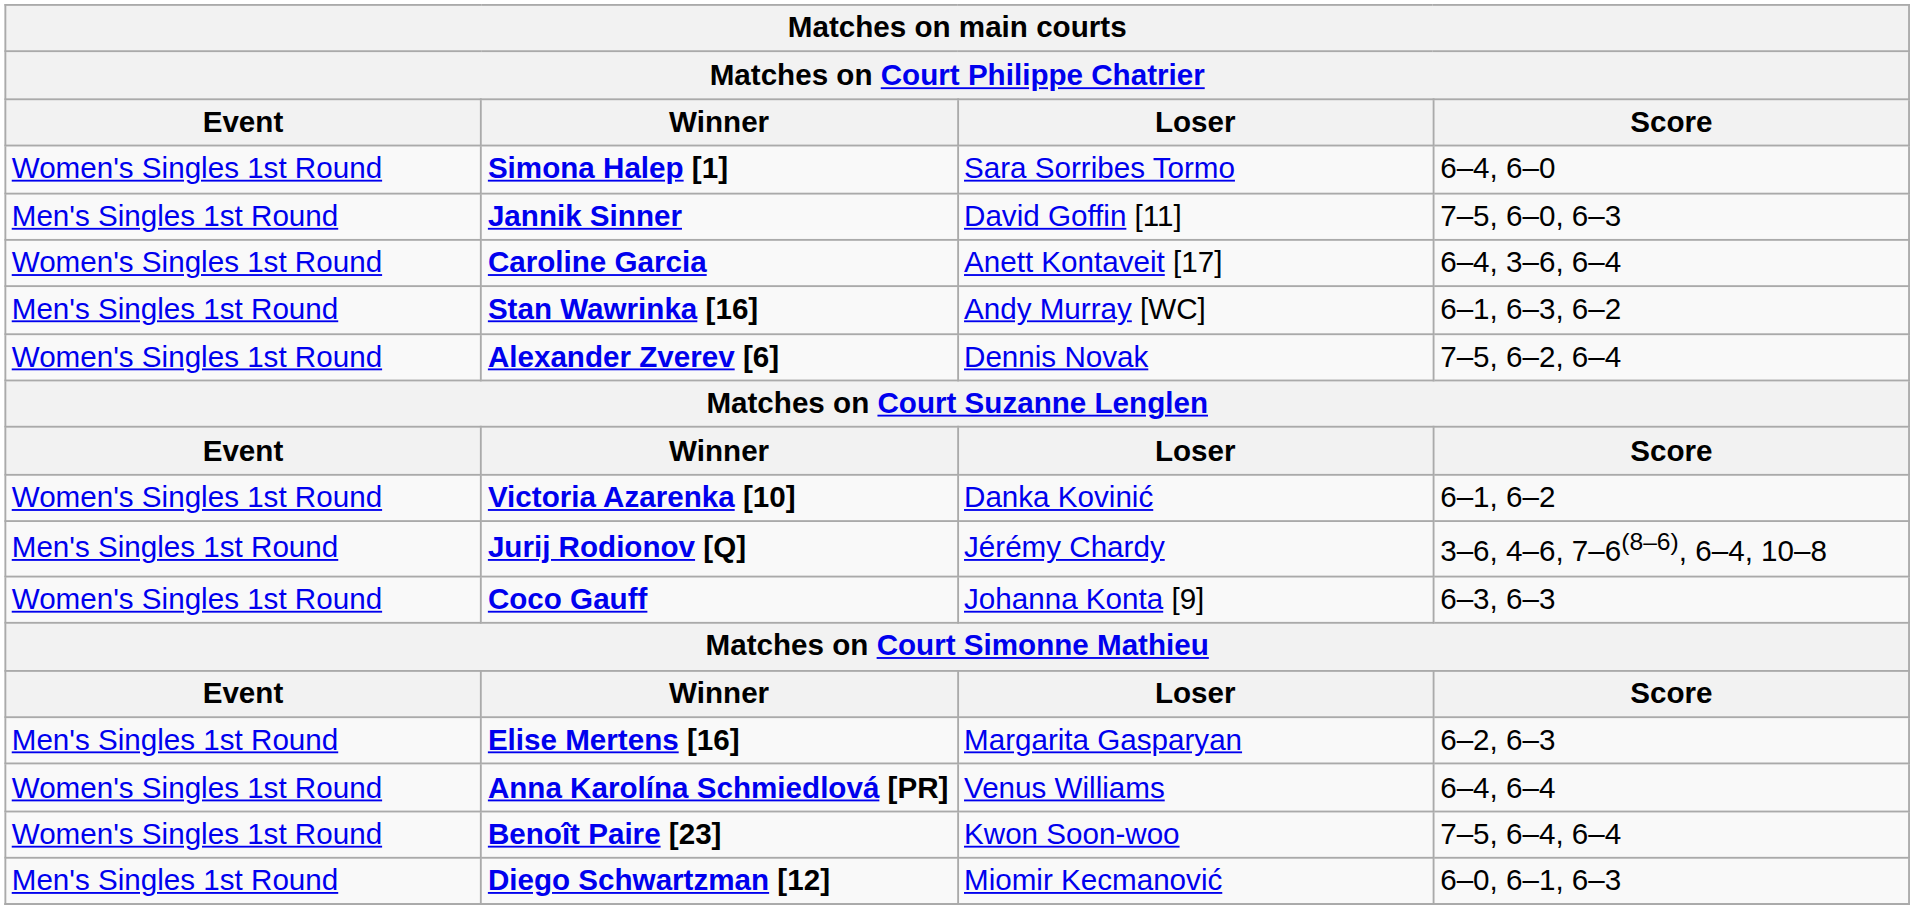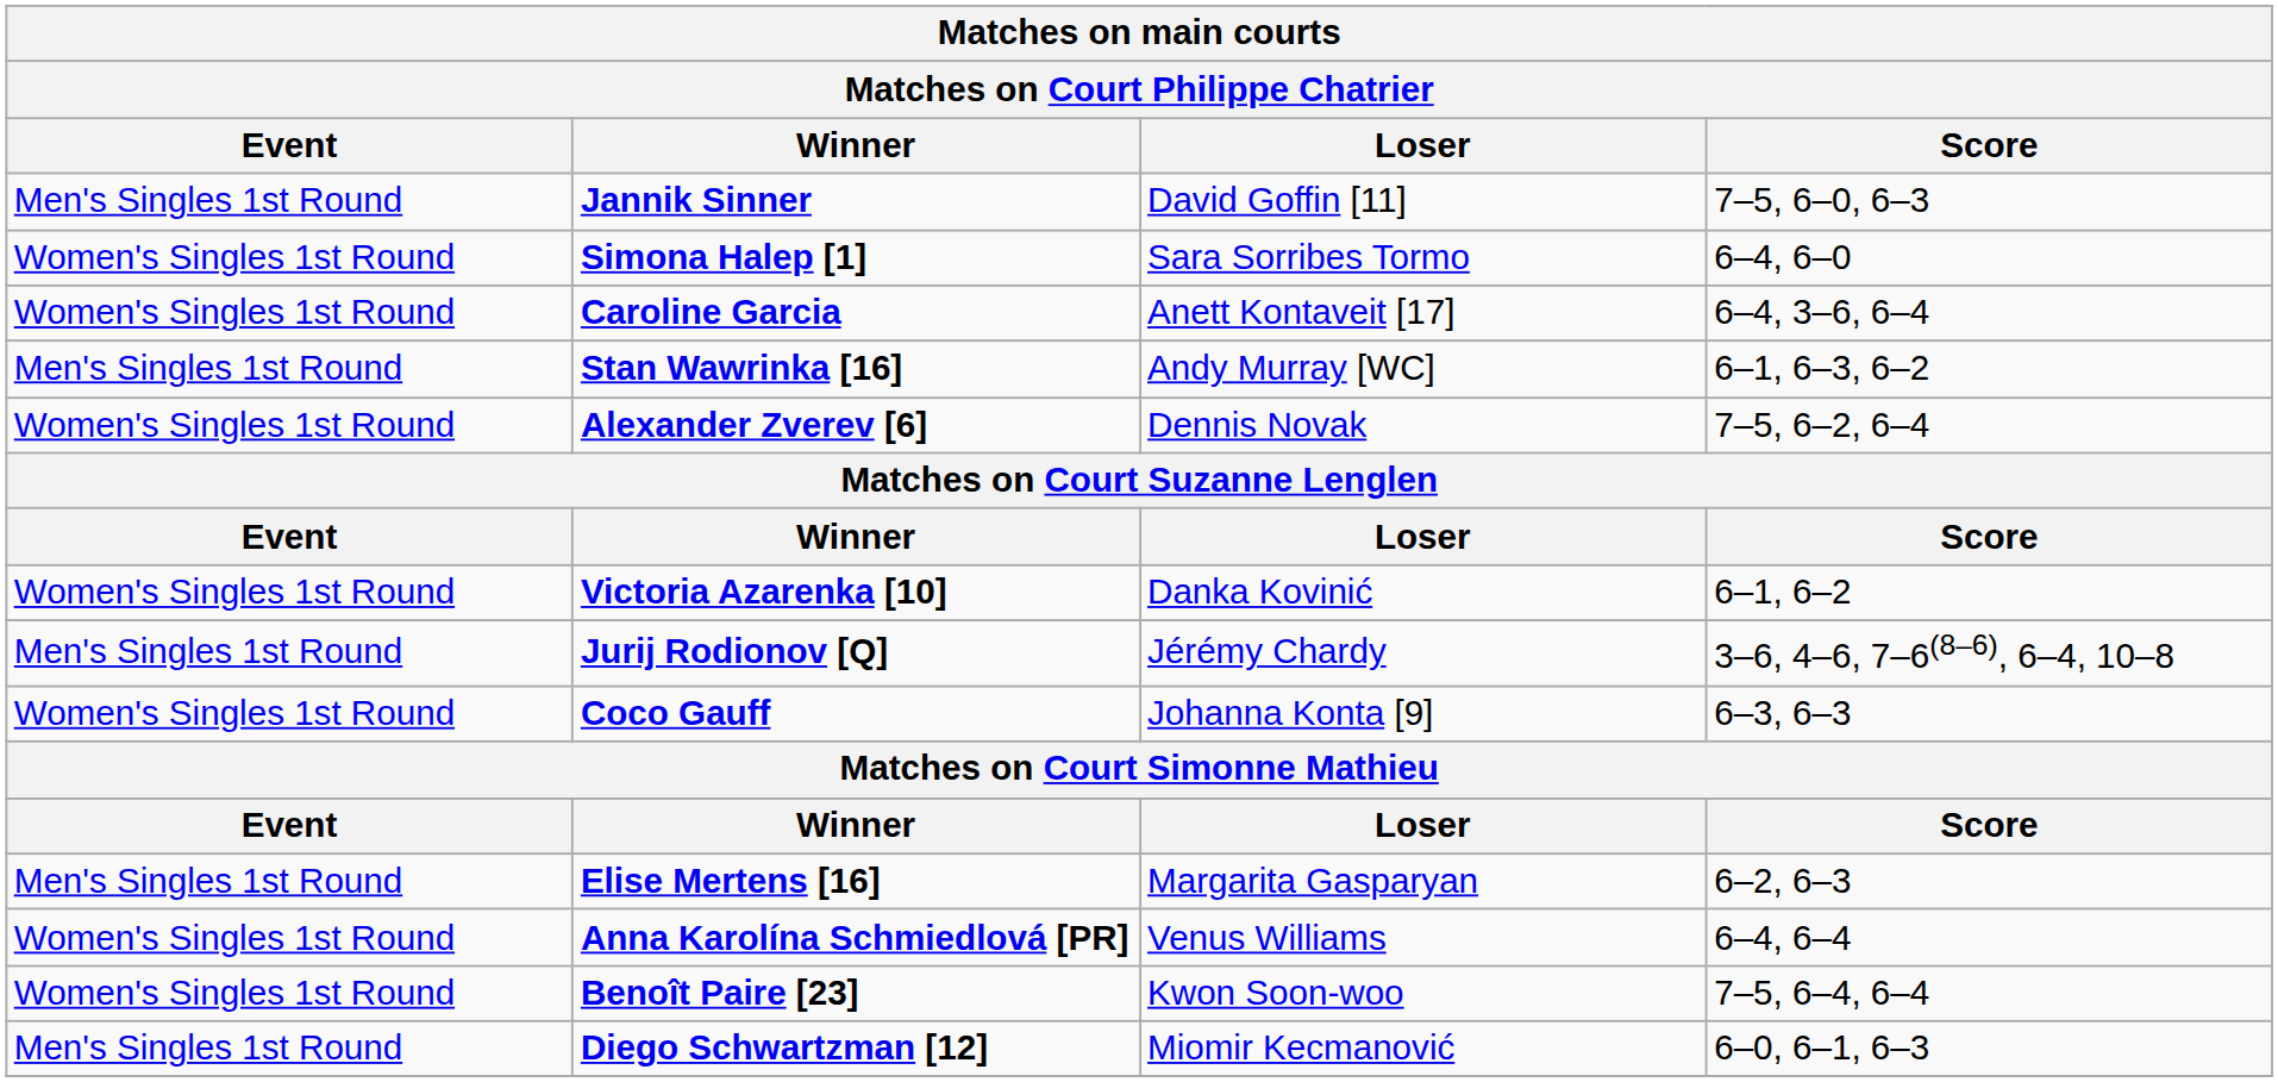rows swapped: Jannik Sinner <-> Simona Halep [1]
